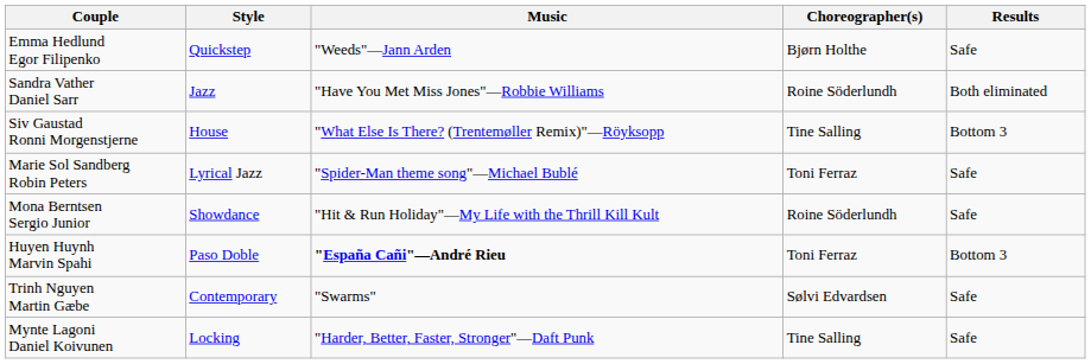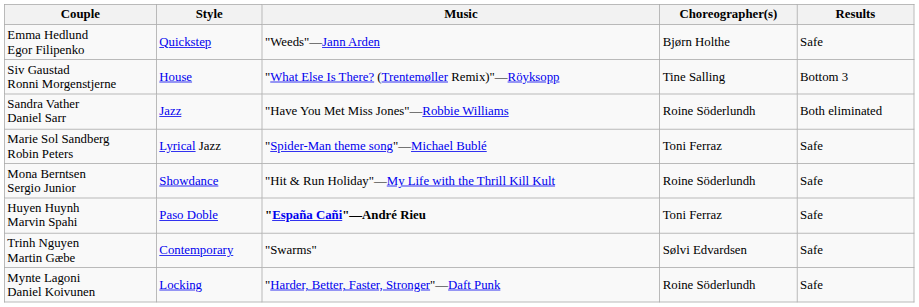rows swapped: Sandra Vather Daniel Sarr <-> Siv Gaustad Ronni Morgenstjerne
Huyen Huynh Marvin Spahi | Results: Bottom 3 -> Safe
Mynte Lagoni Daniel Koivunen | Choreographer(s): Tine Salling -> Roine Söderlundh
